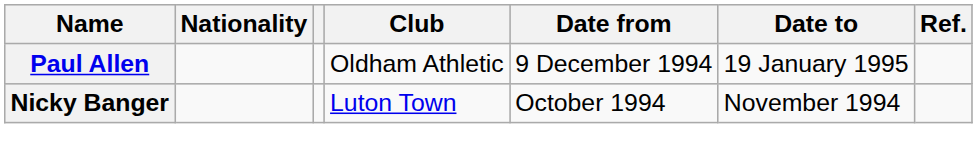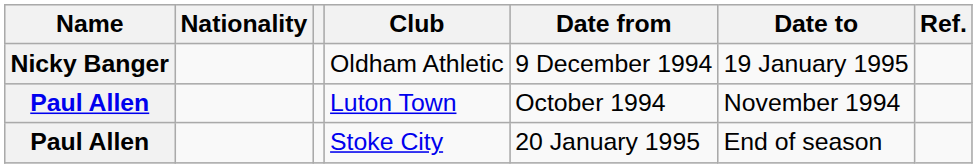Oldham Athletic | Name: Paul Allen -> Nicky Banger
Luton Town | Name: Nicky Banger -> Paul Allen
+ row: Paul Allen | Stoke City | 20 January 1995 | End of season
